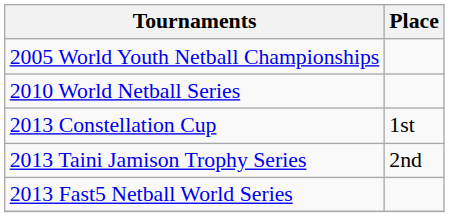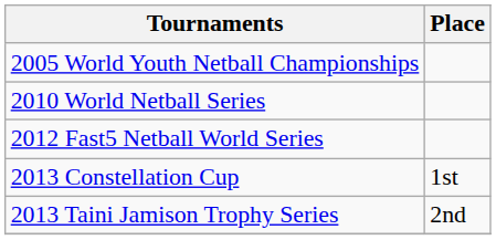+ row: 2012 Fast5 Netball World Series
- row: 2013 Fast5 Netball World Series
